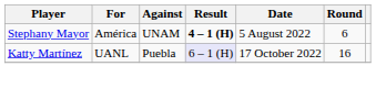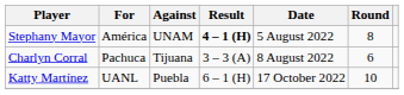Stephany Mayor | Round: 6 -> 8
+ row: Charlyn Corral | Pachuca | Tijuana | 3 – 3 (A) | 8 August 2022 | 6
Katty Martínez | Result: lavender background -> no background
Katty Martínez | Round: 16 -> 10
